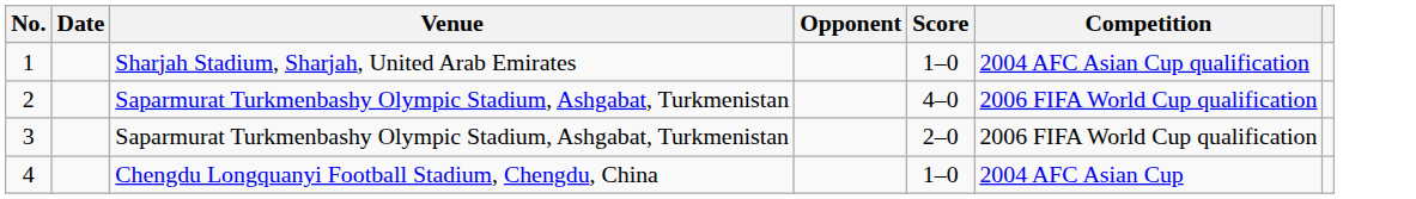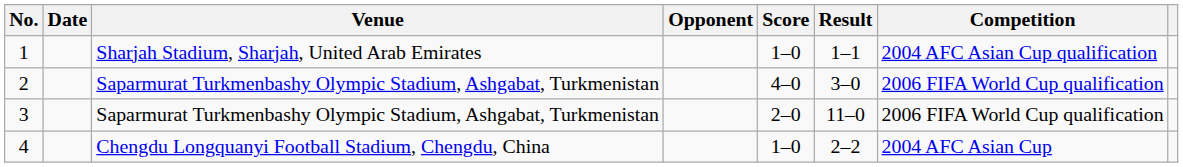+ column: Result | 1–1 | 3–0 | 11–0 | 2–2
